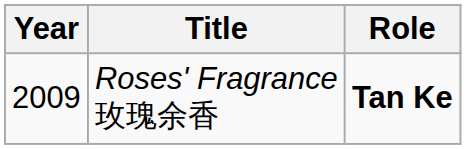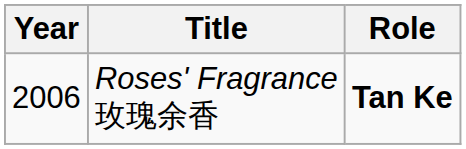Roses' Fragrance 玫瑰余香 | Year: 2009 -> 2006
